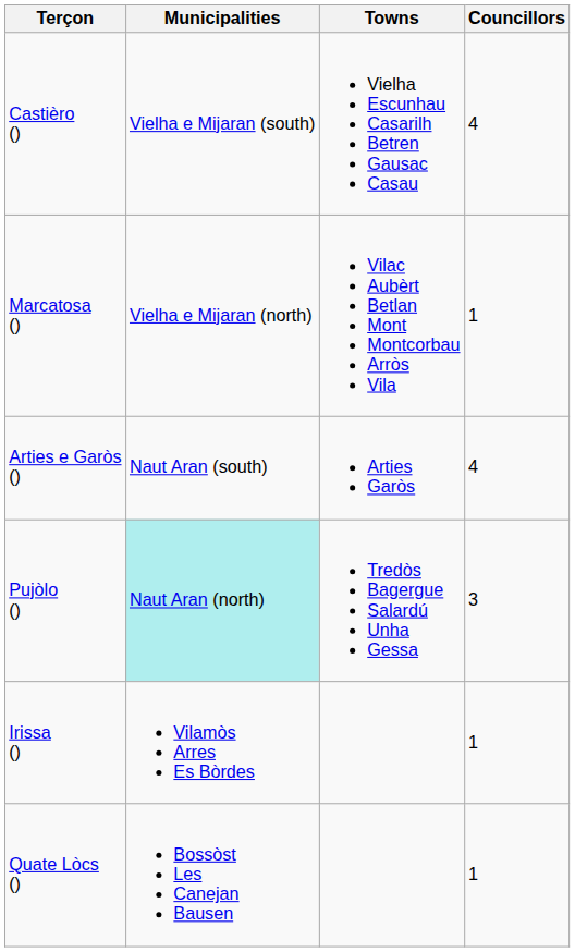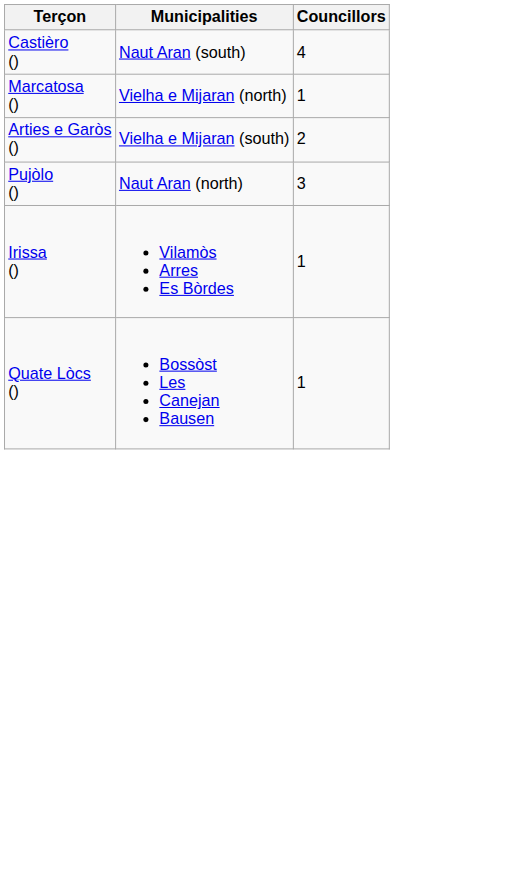- column: Towns | Vielha Escunhau Casarilh Betren Gausac Casau | Vilac Aubèrt Betlan Mont Montcorbau Arròs Vila | Arties Garòs | Tredòs Bagergue Salardú Unha Gessa
Castièro () | Municipalities: Vielha e Mijaran (south) -> Naut Aran (south)
Arties e Garòs () | Municipalities: Naut Aran (south) -> Vielha e Mijaran (south)
Arties e Garòs () | Councillors: 4 -> 2
Pujòlo () | Municipalities: paleturquoise background -> no background
